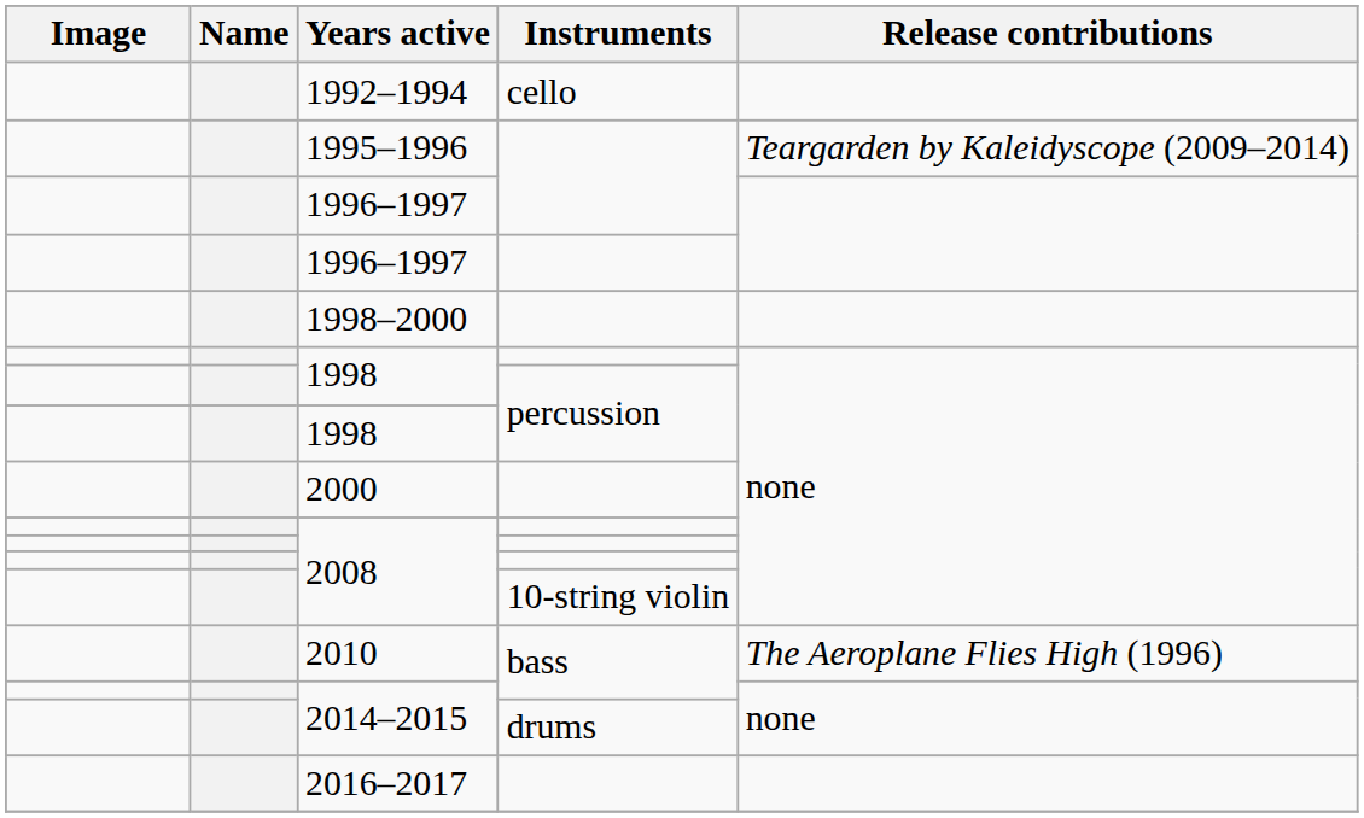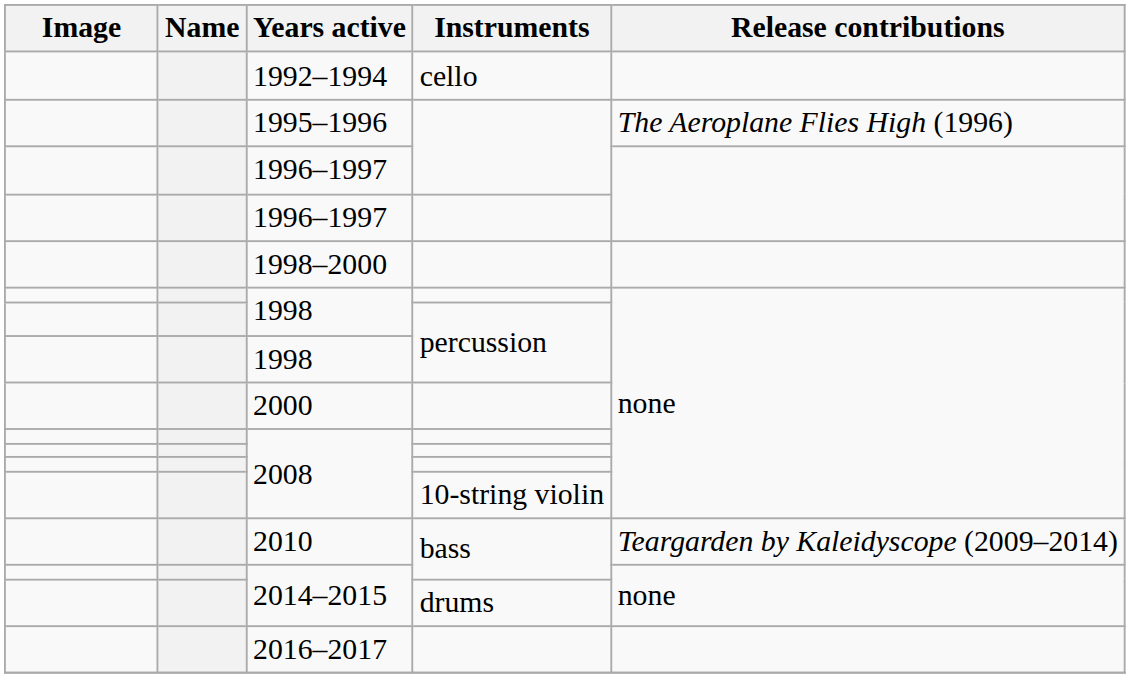1995–1996 | Release contributions: Teargarden by Kaleidyscope (2009–2014) -> The Aeroplane Flies High (1996)
2010 | Release contributions: The Aeroplane Flies High (1996) -> Teargarden by Kaleidyscope (2009–2014)
